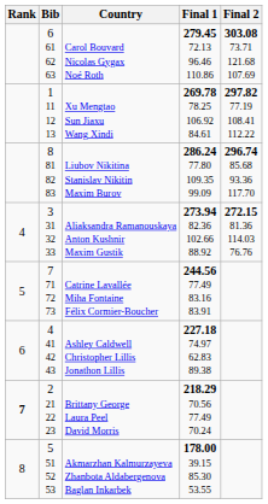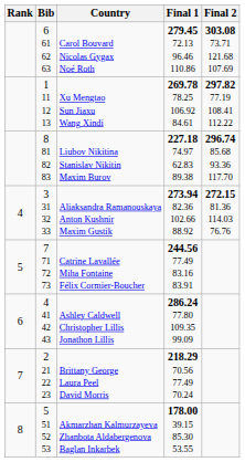Liubov Nikitina Stanislav Nikitin Maxim Burov | Final 1: 286.24 77.80 109.35 99.09 -> 227.18 74.97 62.83 89.38
Ashley Caldwell Christopher Lillis Jonathon Lillis | Final 1: 227.18 74.97 62.83 89.38 -> 286.24 77.80 109.35 99.09
Brittany George Laura Peel David Morris | Rank: bold -> normal
